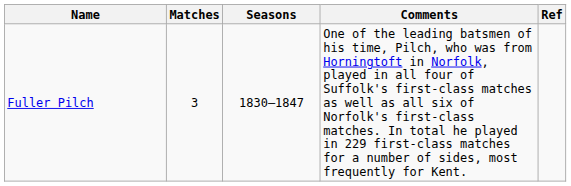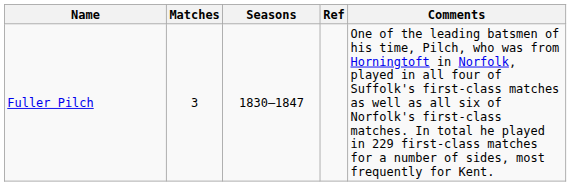columns swapped: Comments <-> Ref
